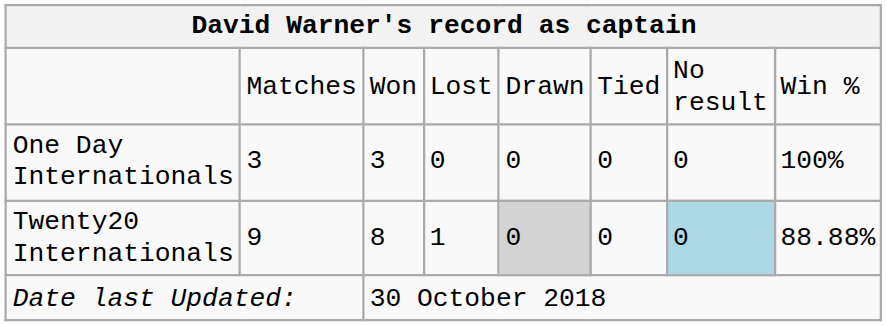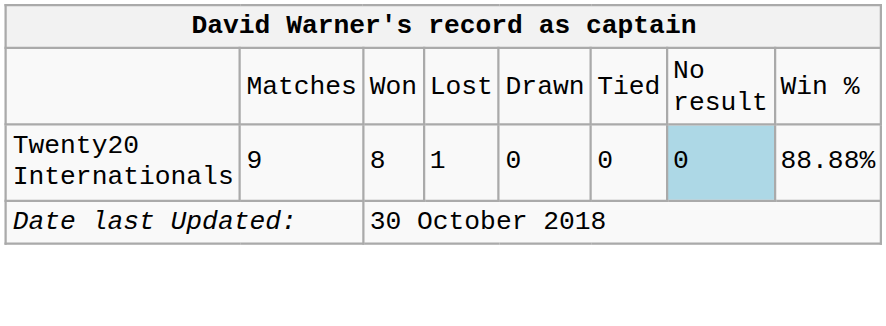- row: One Day Internationals | 3 | 3 | 0 | 0 | 0 | 0 | 100%
Twenty20 Internationals | column 5: lightgrey background -> no background
